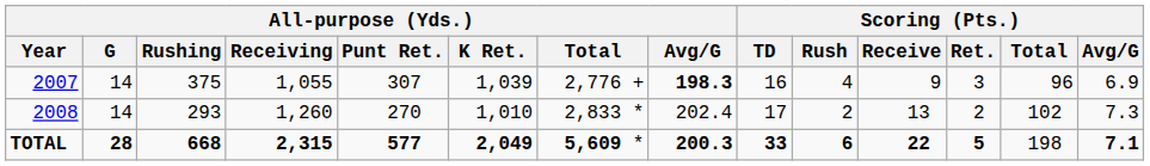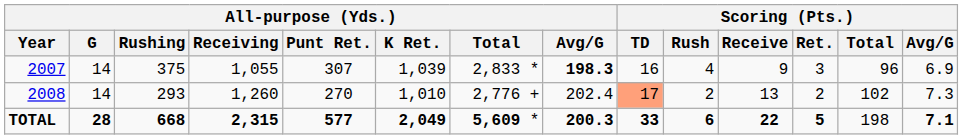2007 | All-purpose (Yds.) / Total: 2,776 + -> 2,833 *
2008 | All-purpose (Yds.) / Total: 2,833 * -> 2,776 +
2008 | Scoring (Pts.) / TD: no background -> lightsalmon background
